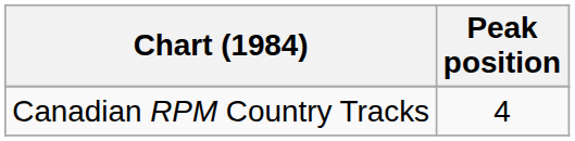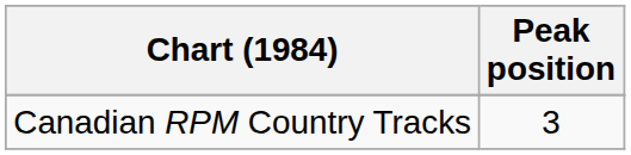Canadian RPM Country Tracks | Peak position: 4 -> 3
